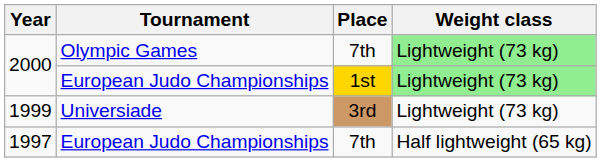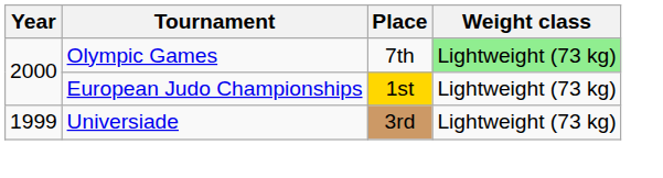2000 / European Judo Championships | Weight class: lightgreen background -> no background
- row: 1997 | European Judo Championships | 7th | Half lightweight (65 kg)
